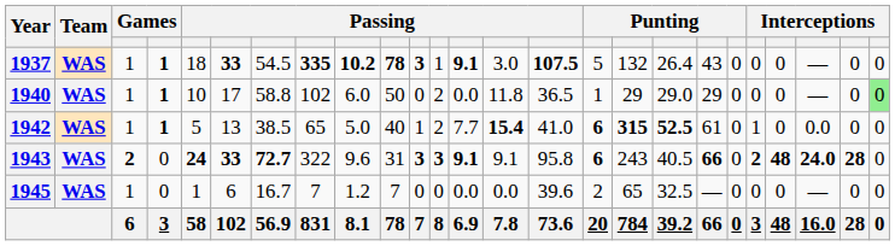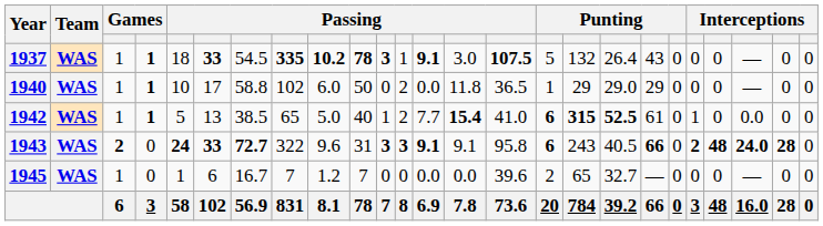1940 | column 25: lightgreen background -> no background
1945 | column 18: 32.5 -> 32.7
